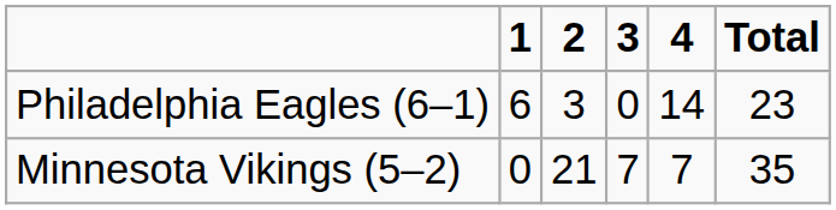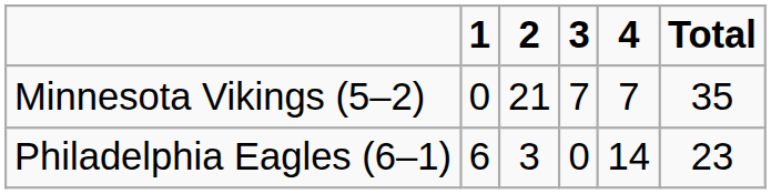rows swapped: Philadelphia Eagles (6–1) <-> Minnesota Vikings (5–2)
